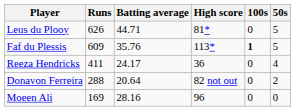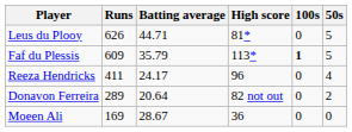Faf du Plessis | Batting average: 35.76 -> 35.79
Reeza Hendricks | High score: 36 -> 96
Donavon Ferreira | Runs: 288 -> 289
Moeen Ali | Batting average: 28.16 -> 28.67
Moeen Ali | High score: 96 -> 36
